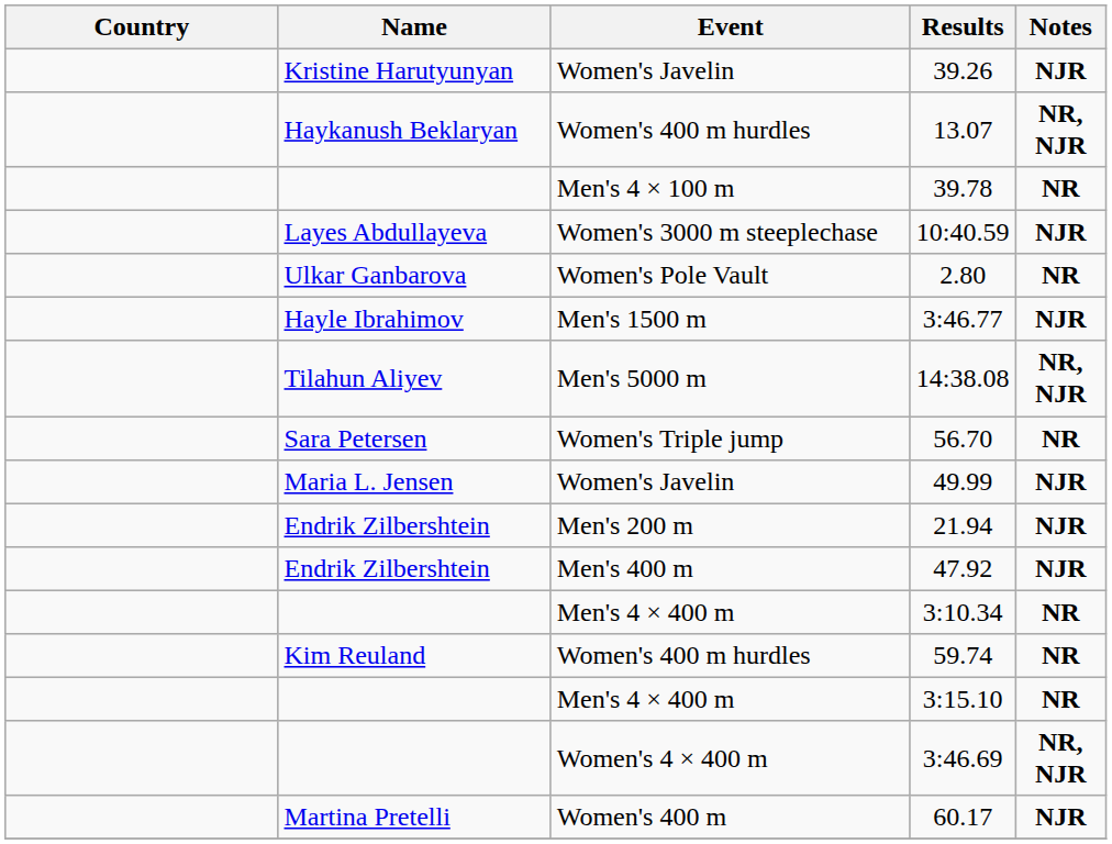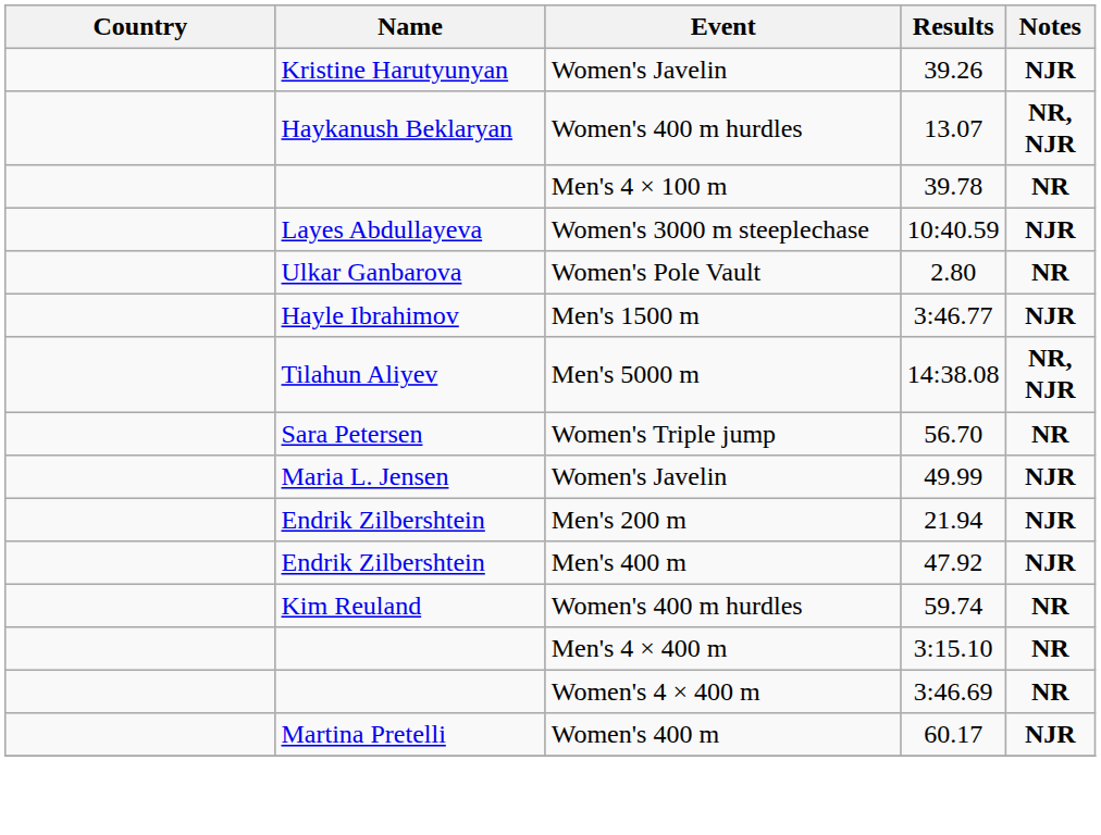- row: Men's 4 × 400 m | 3:10.34 | NR
3:46.69 | Notes: NR, NJR -> NR
